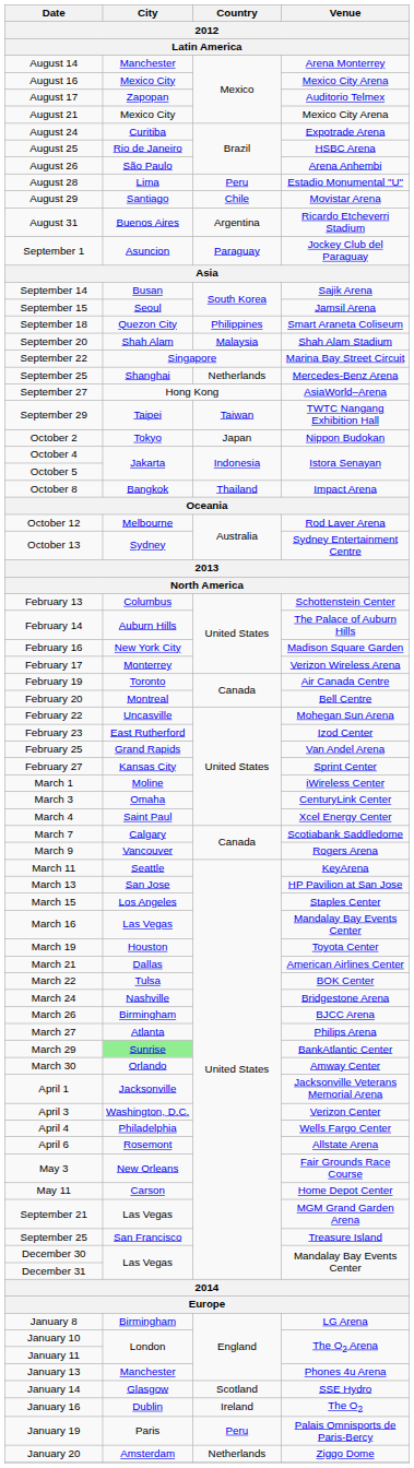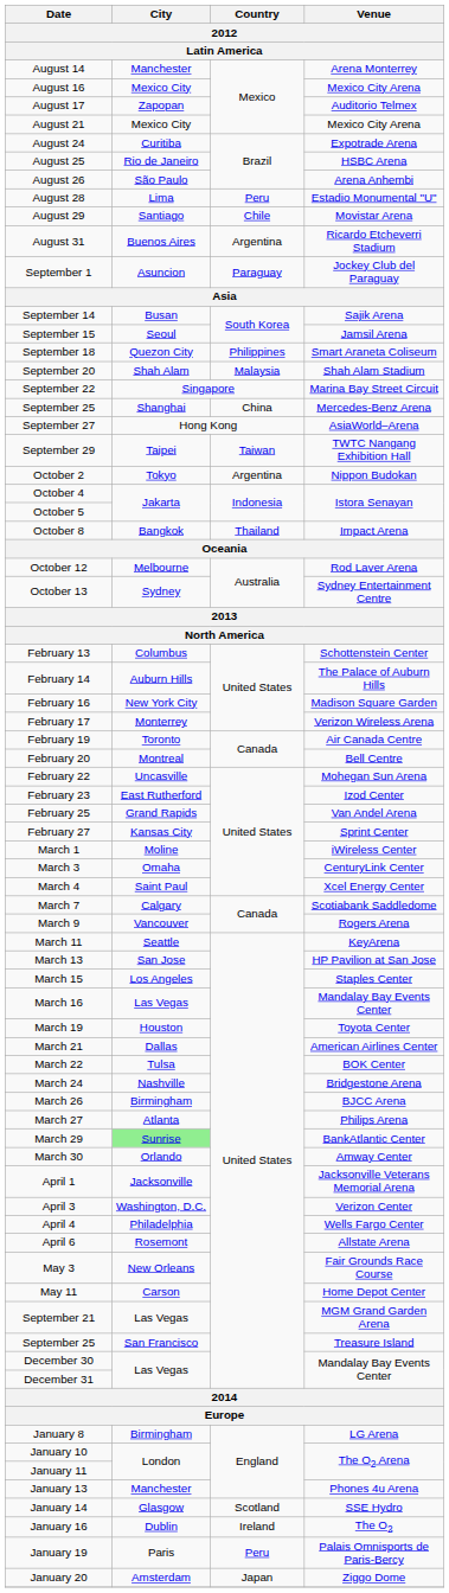September 25 / Mercedes-Benz Arena | Country: Netherlands -> China
October 2 | Country: Japan -> Argentina
January 20 | Country: Netherlands -> Japan
